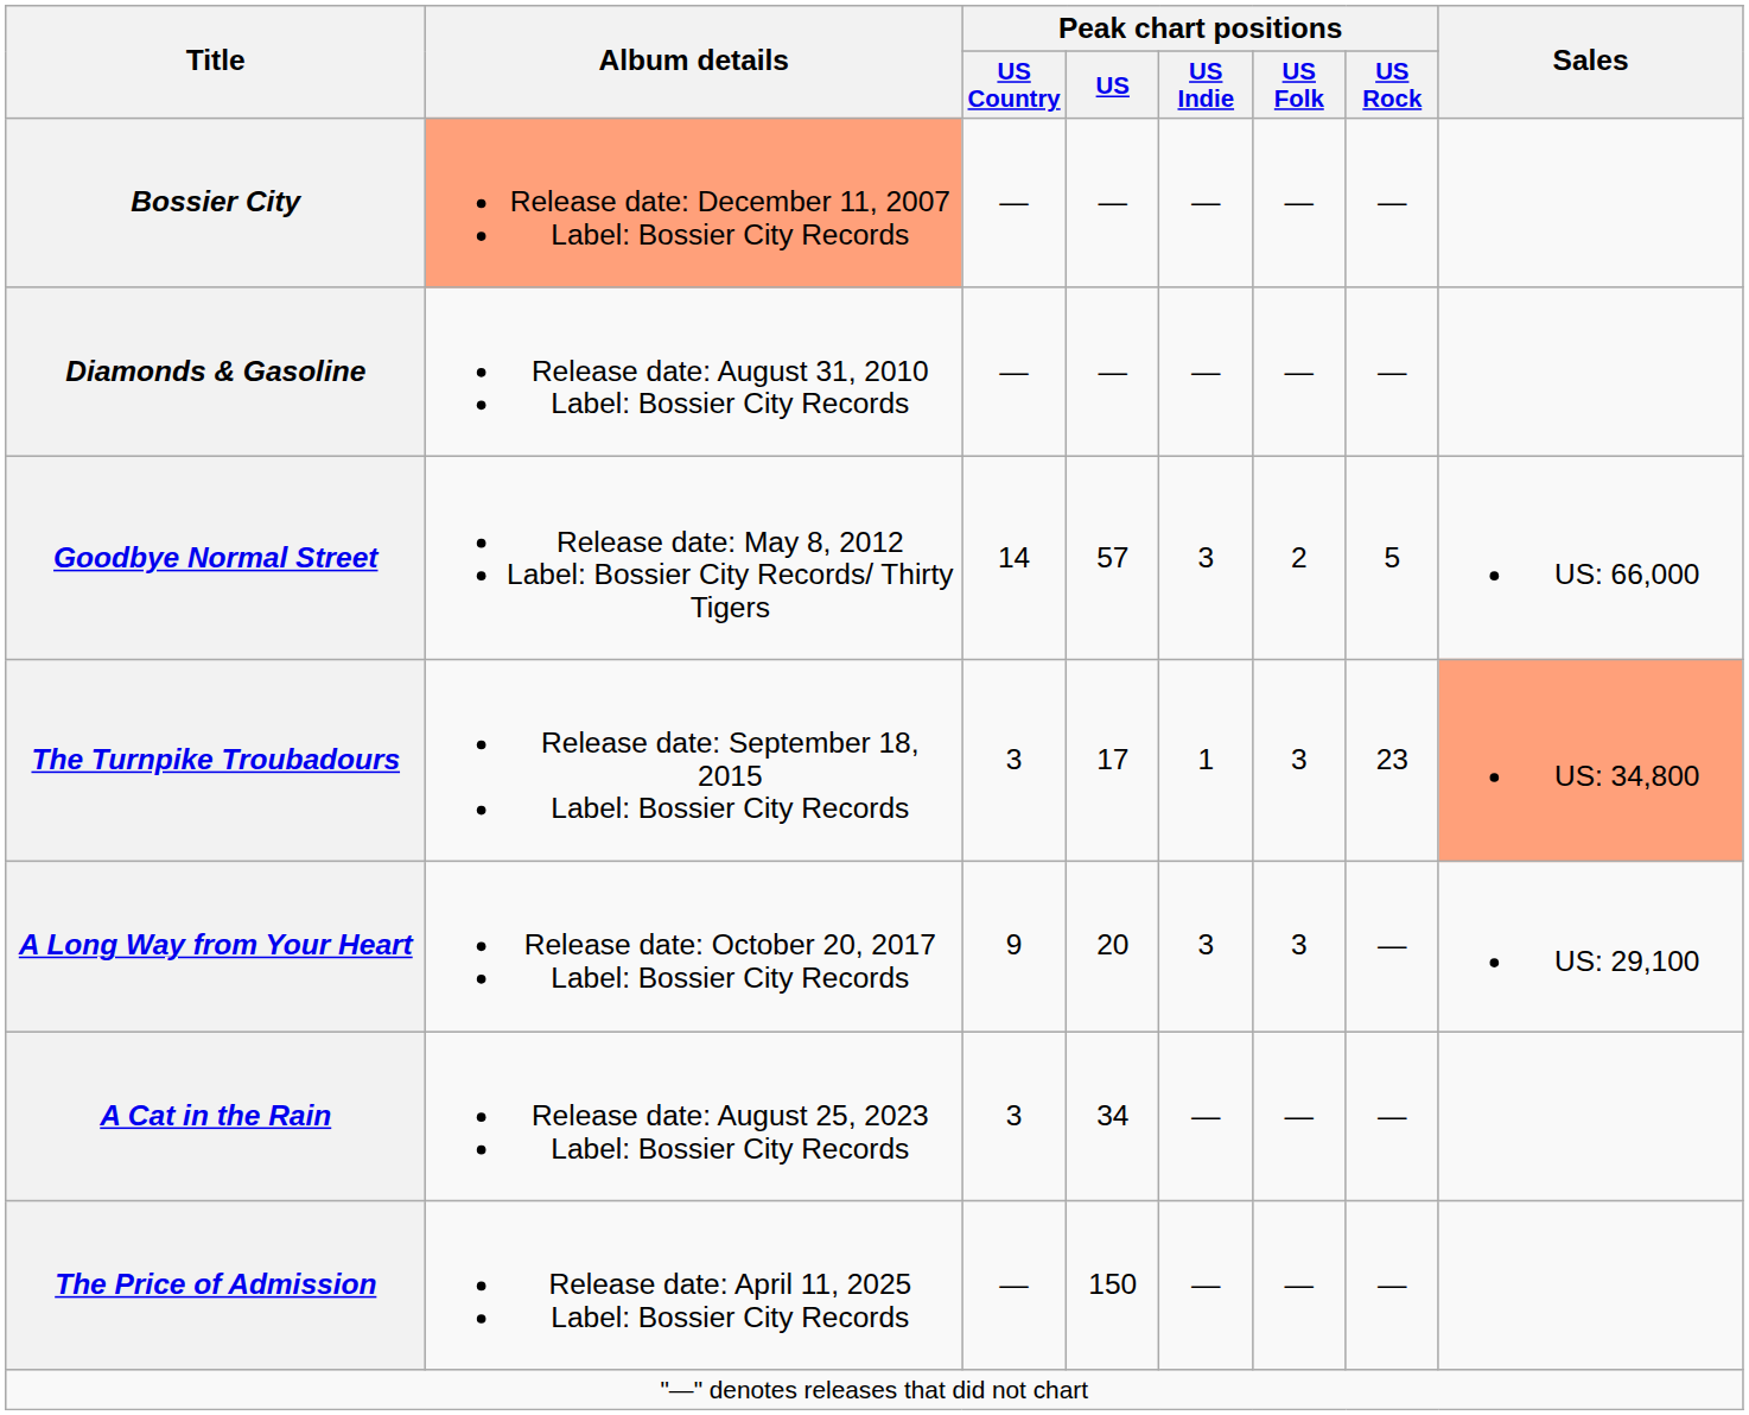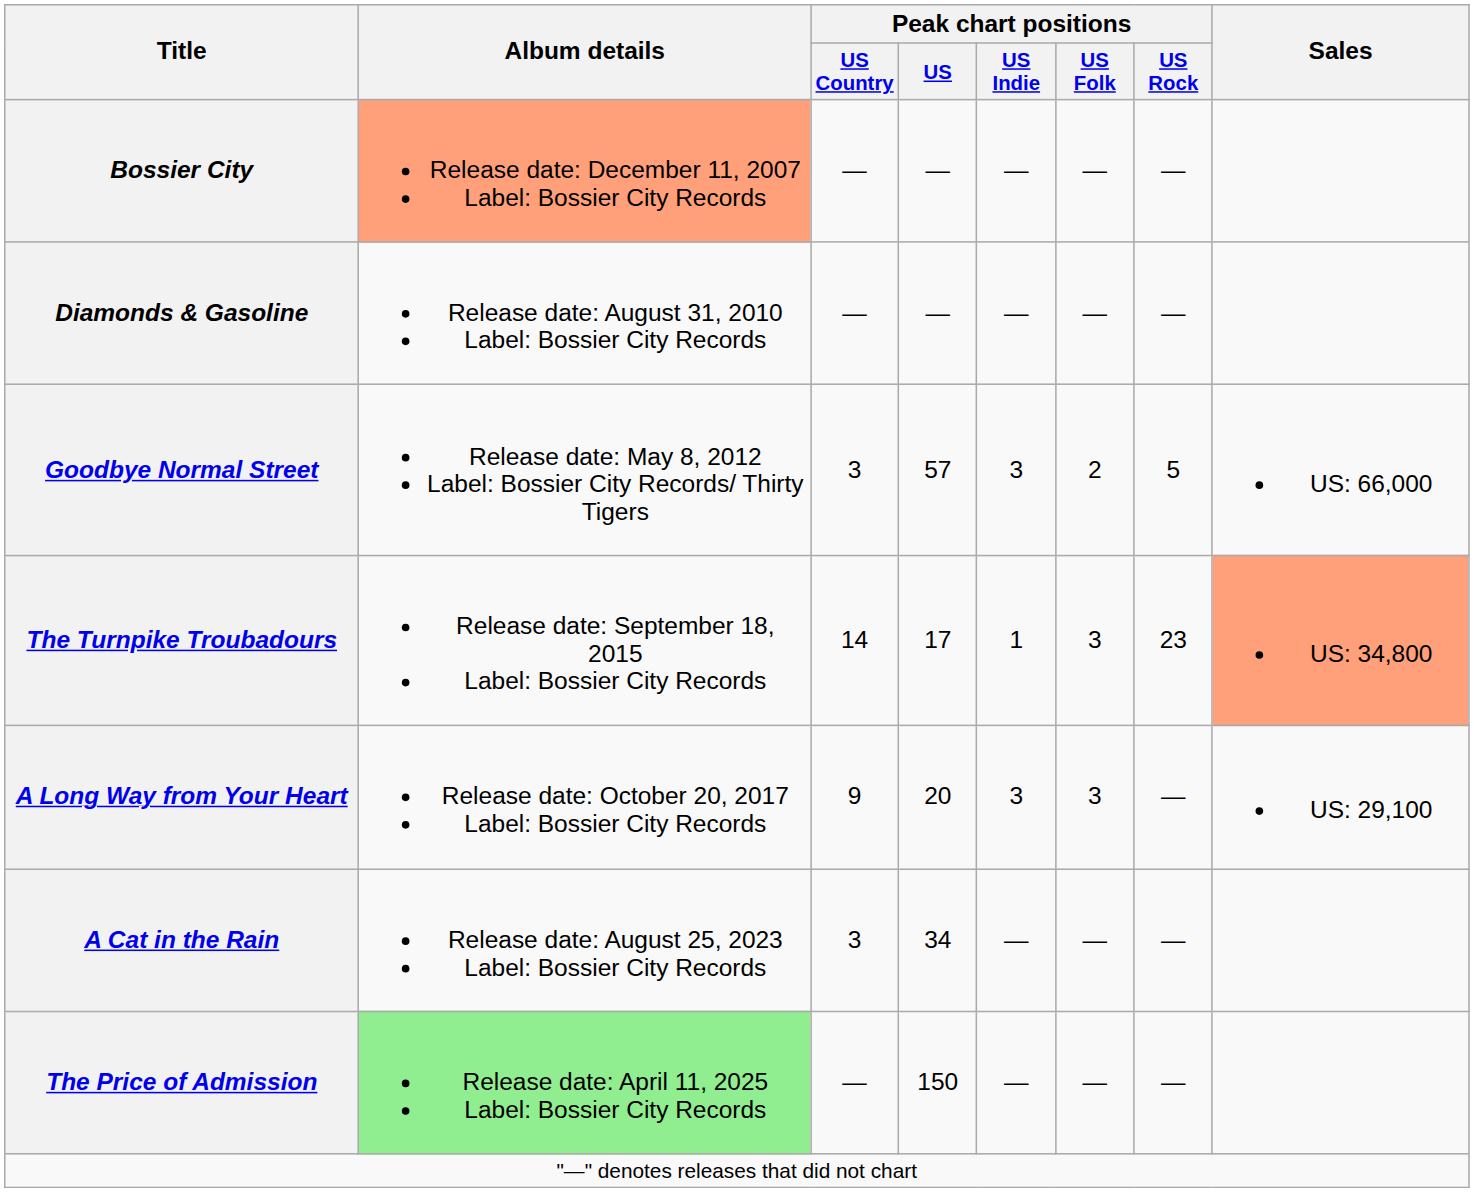Goodbye Normal Street | Peak chart positions / US Country: 14 -> 3
The Turnpike Troubadours | Peak chart positions / US Country: 3 -> 14
The Price of Admission | Album details: no background -> lightgreen background
